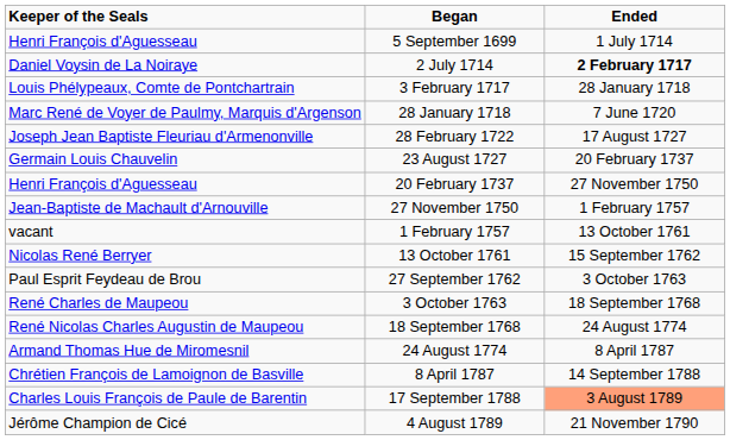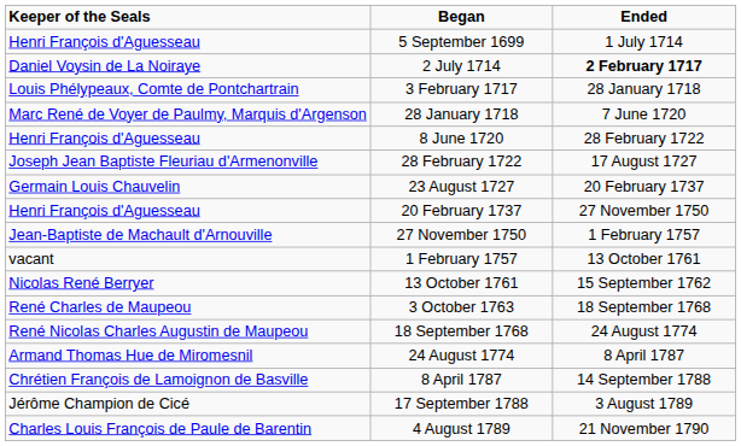+ row: Henri François d'Aguesseau | 8 June 1720 | 28 February 1722
- row: Paul Esprit Feydeau de Brou | 27 September 1762 | 3 October 1763
17 September 1788 | Keeper of the Seals: Charles Louis François de Paule de Barentin -> Jérôme Champion de Cicé
17 September 1788 | Ended: lightsalmon background -> no background
4 August 1789 | Keeper of the Seals: Jérôme Champion de Cicé -> Charles Louis François de Paule de Barentin
